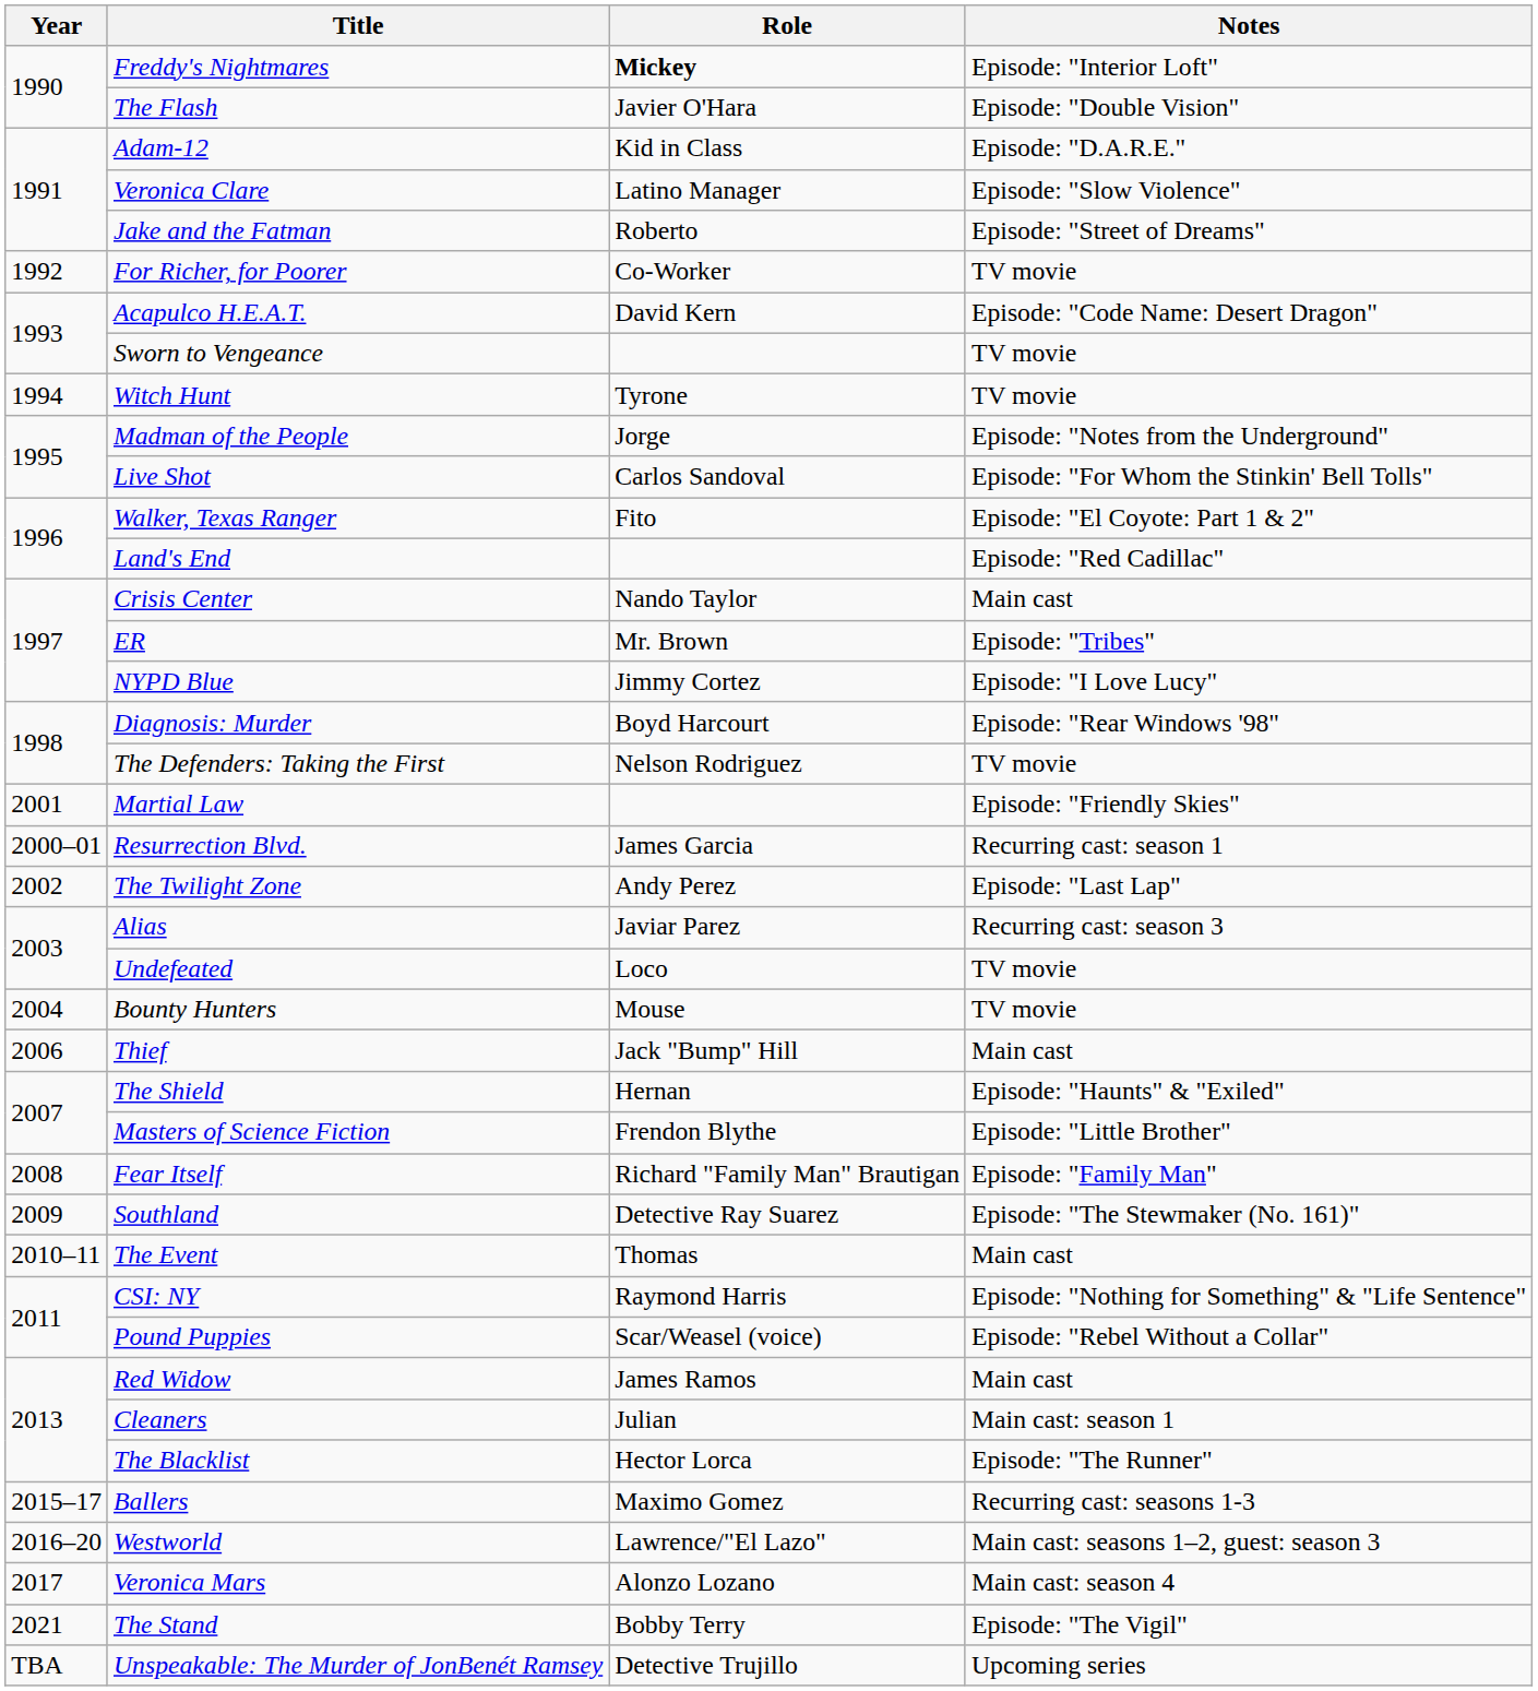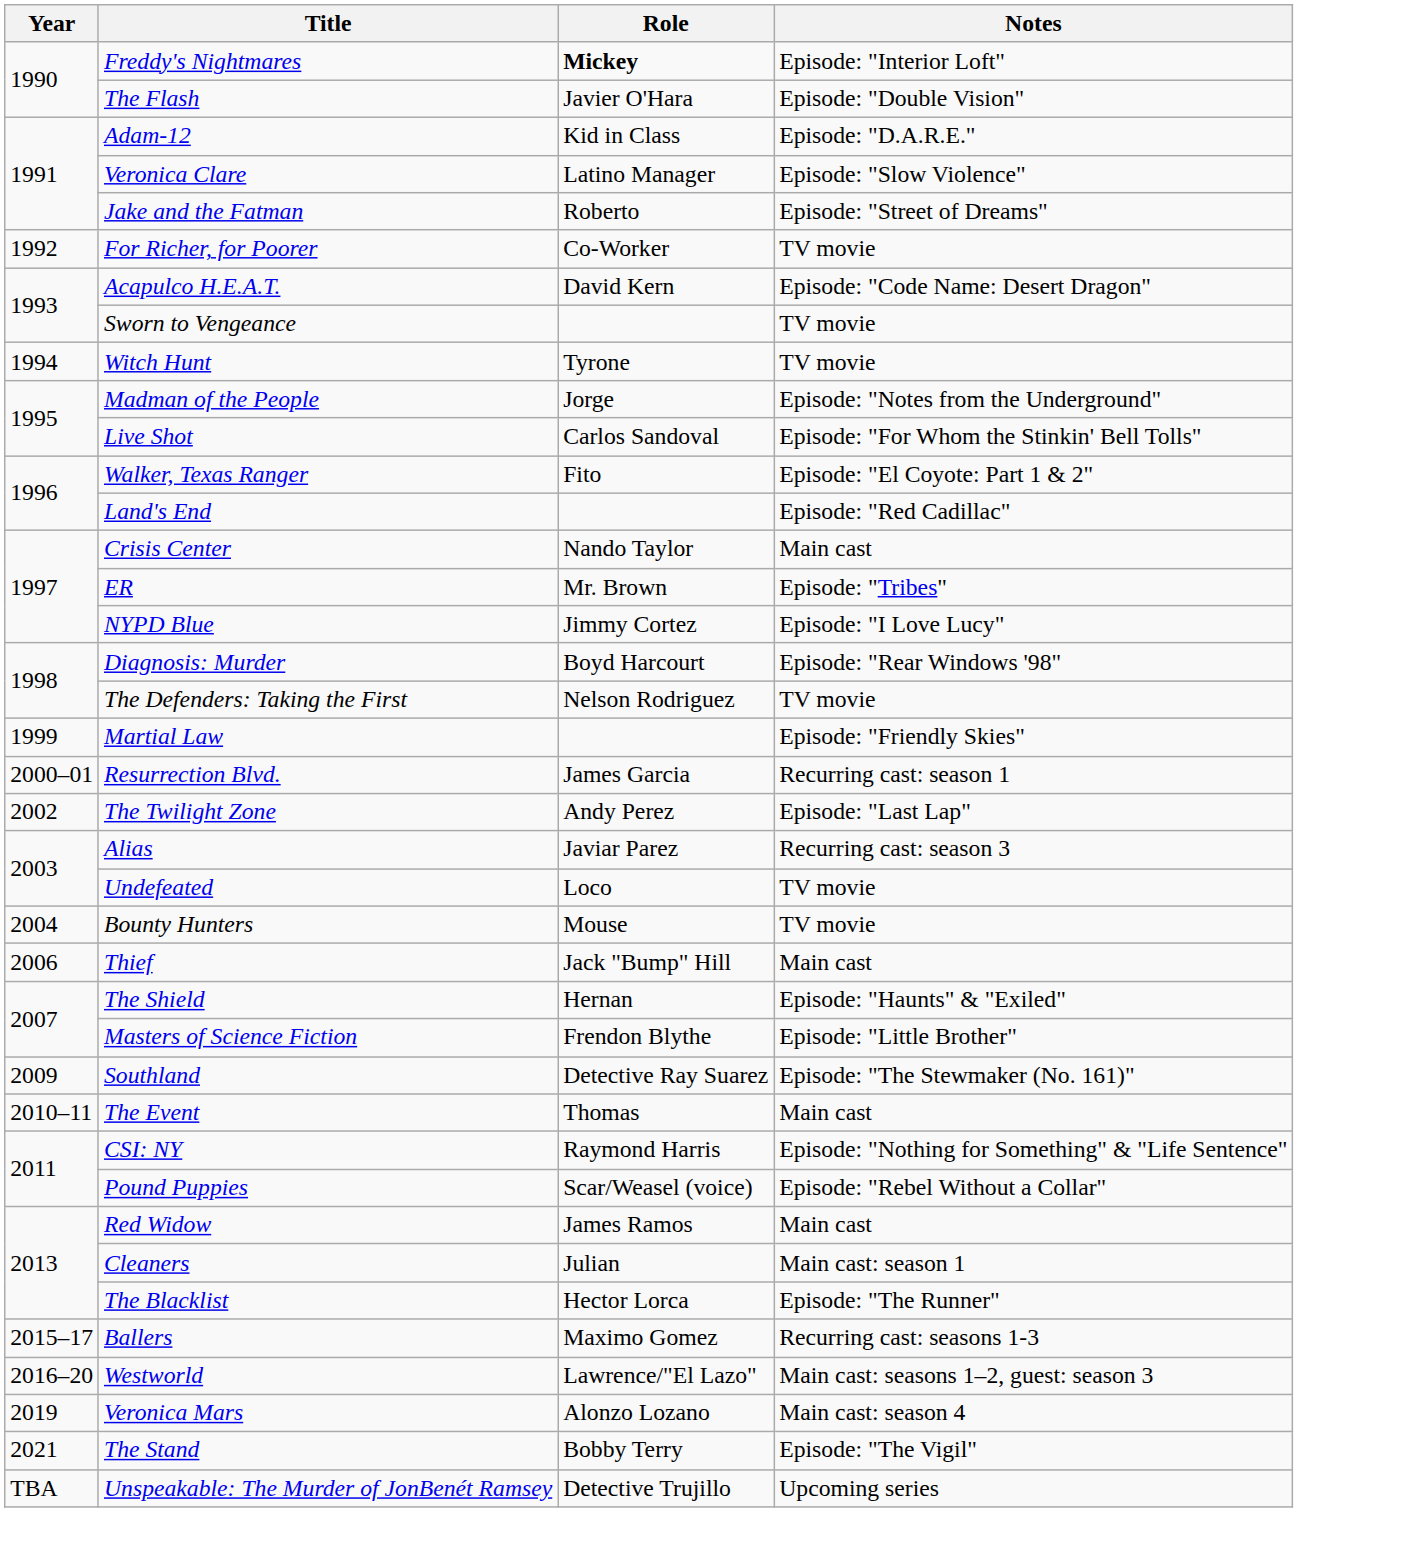Martial Law | Year: 2001 -> 1999
- row: 2008 | Fear Itself | Richard "Family Man" Brautigan | Episode: "Family Man"
Veronica Mars | Year: 2017 -> 2019
